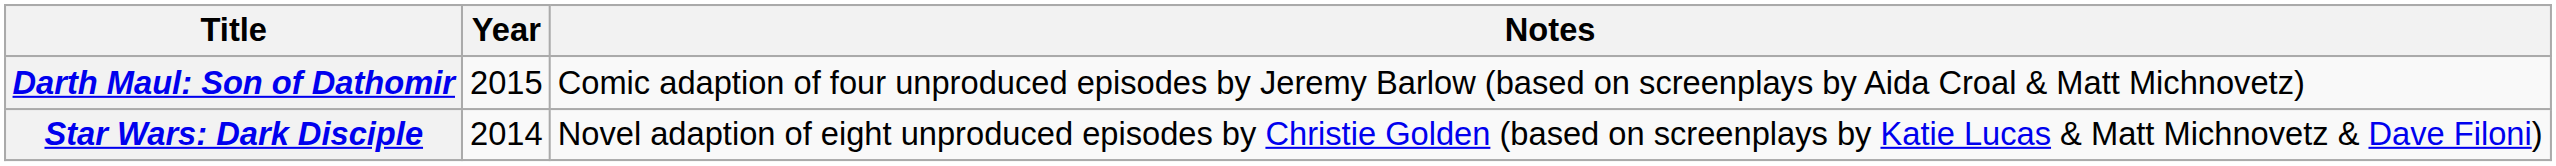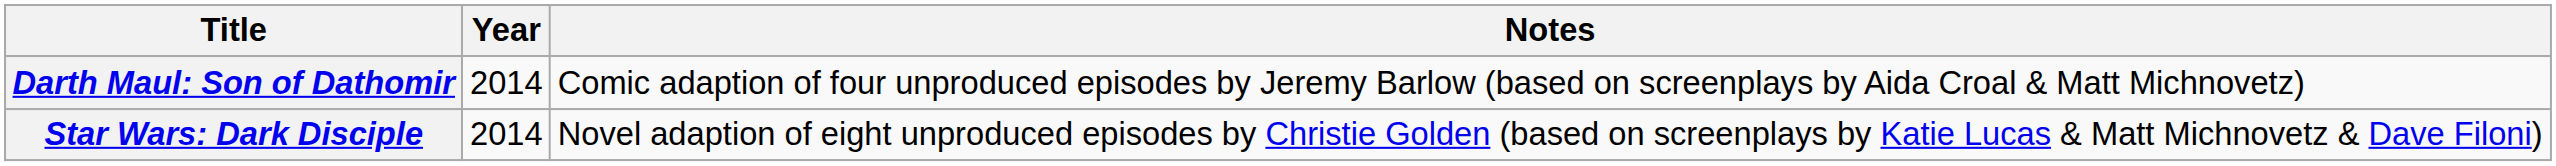Darth Maul: Son of Dathomir | Year: 2015 -> 2014
